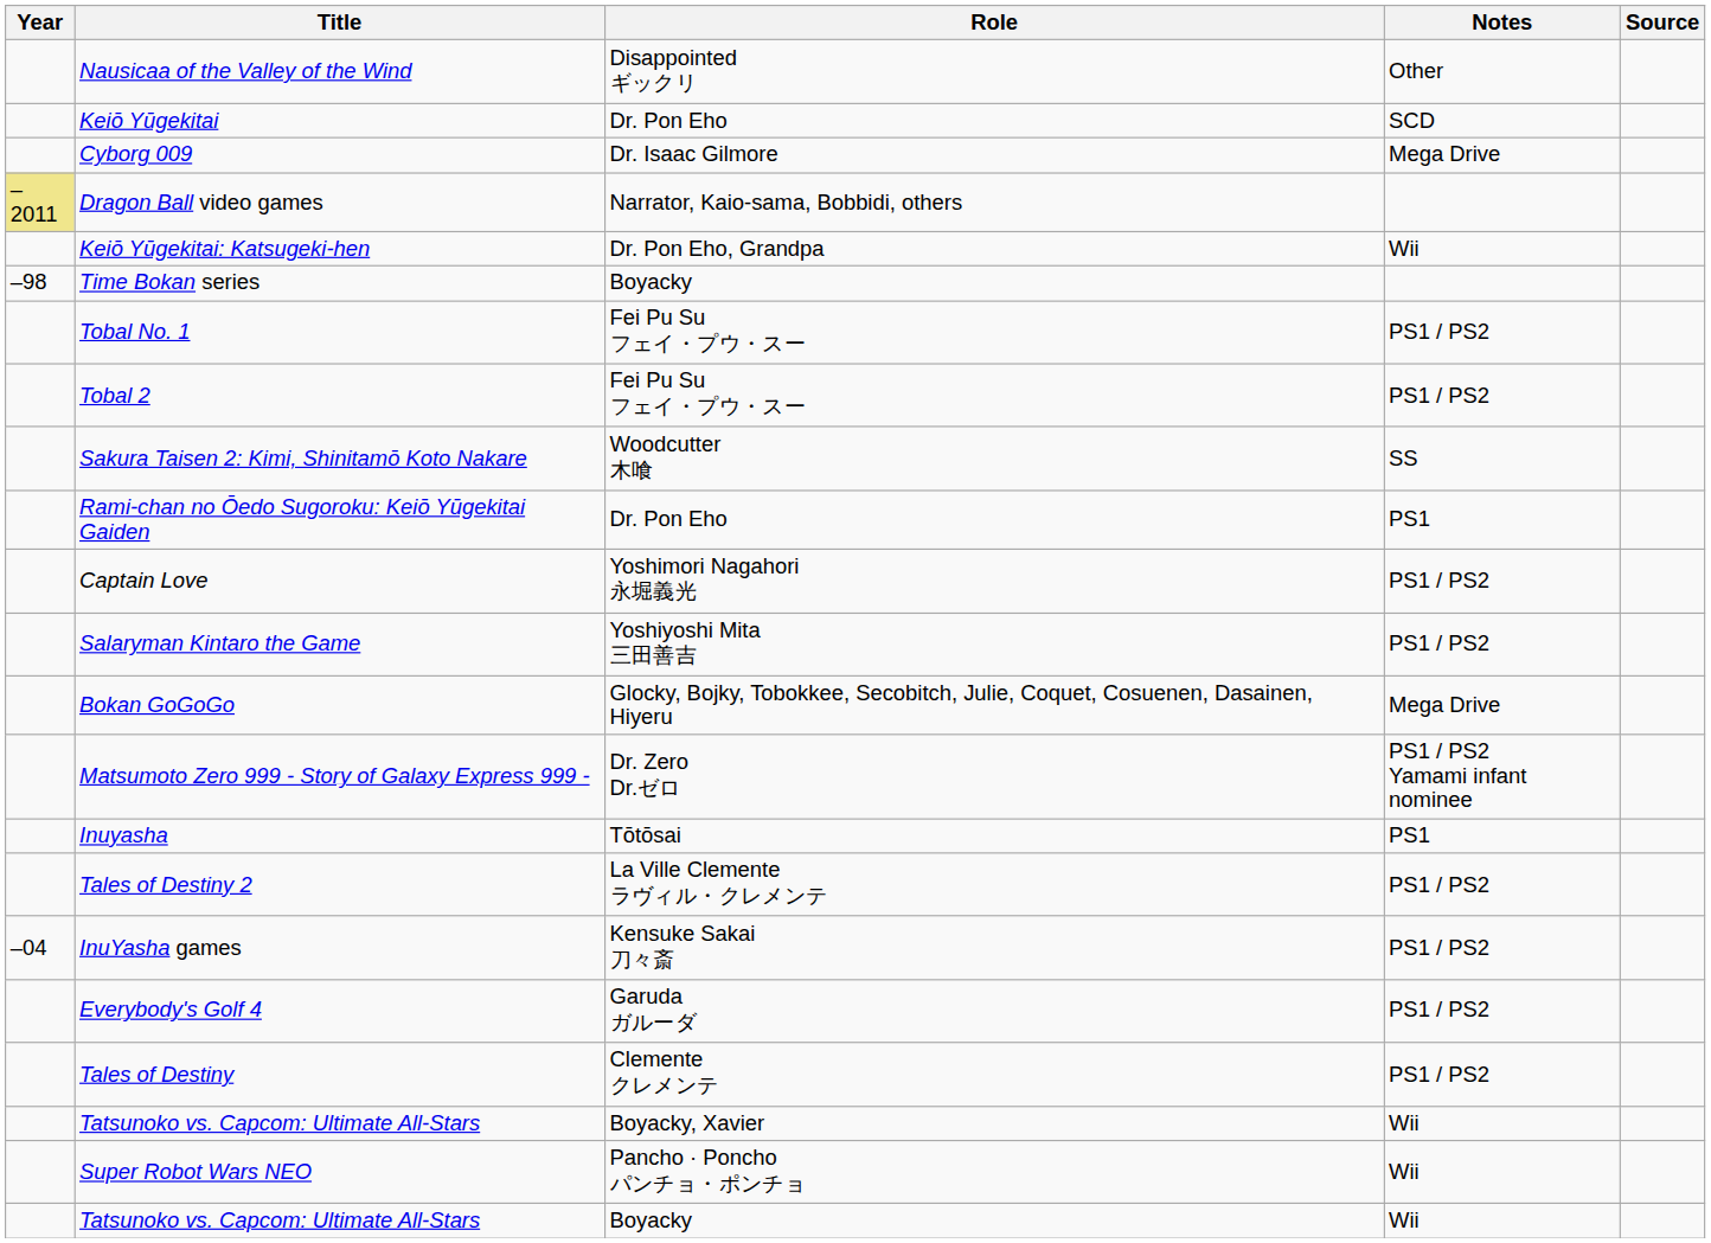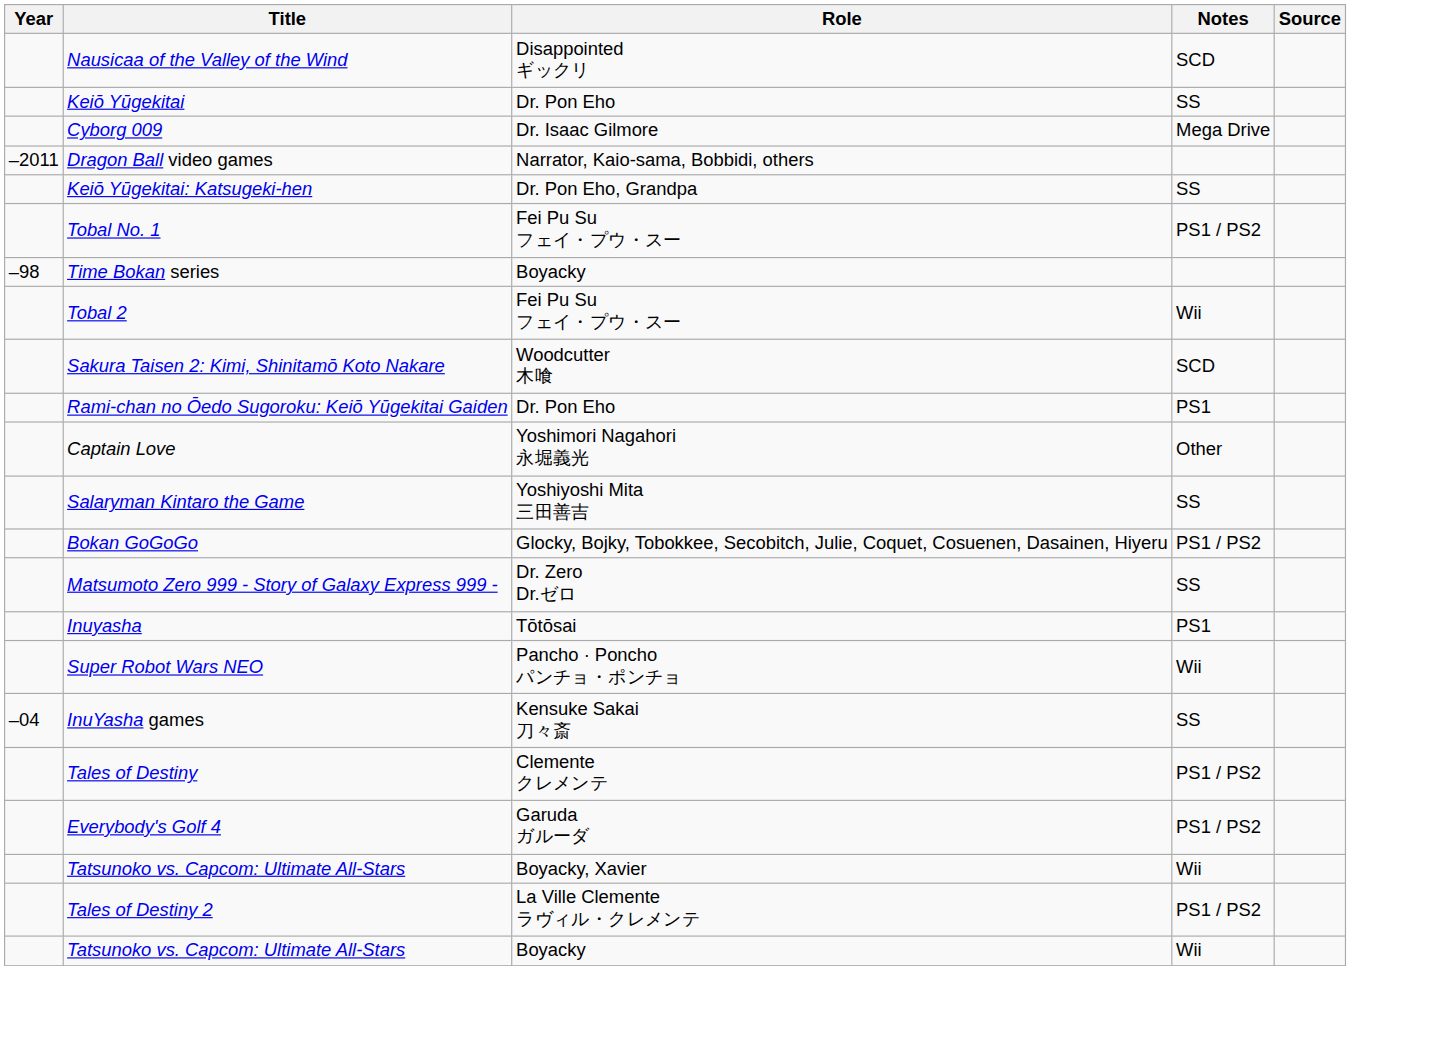Nausicaa of the Valley of the Wind | Notes: Other -> SCD
Keiō Yūgekitai | Notes: SCD -> SS
Dragon Ball video games | Year: khaki background -> no background
Keiō Yūgekitai: Katsugeki-hen | Notes: Wii -> SS
rows swapped: Tobal No. 1 <-> Time Bokan series
Tobal 2 | Notes: PS1 / PS2 -> Wii
Sakura Taisen 2: Kimi, Shinitamō Koto Nakare | Notes: SS -> SCD
Captain Love | Notes: PS1 / PS2 -> Other
Salaryman Kintaro the Game | Notes: PS1 / PS2 -> SS
Bokan GoGoGo | Notes: Mega Drive -> PS1 / PS2
Matsumoto Zero 999 - Story of Galaxy Express 999 - | Notes: PS1 / PS2 Yamami infant nominee -> SS
rows swapped: Tales of Destiny 2 <-> Super Robot Wars NEO
InuYasha games | Notes: PS1 / PS2 -> SS
rows swapped: Everybody's Golf 4 <-> Tales of Destiny
